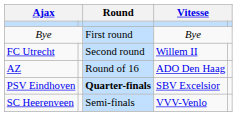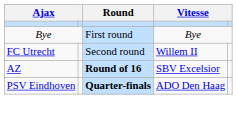AZ | Round: normal -> bold
AZ | column 4: ADO Den Haag -> SBV Excelsior
PSV Eindhoven | column 4: SBV Excelsior -> ADO Den Haag
- row: SC Heerenveen | Semi-finals | VVV-Venlo
